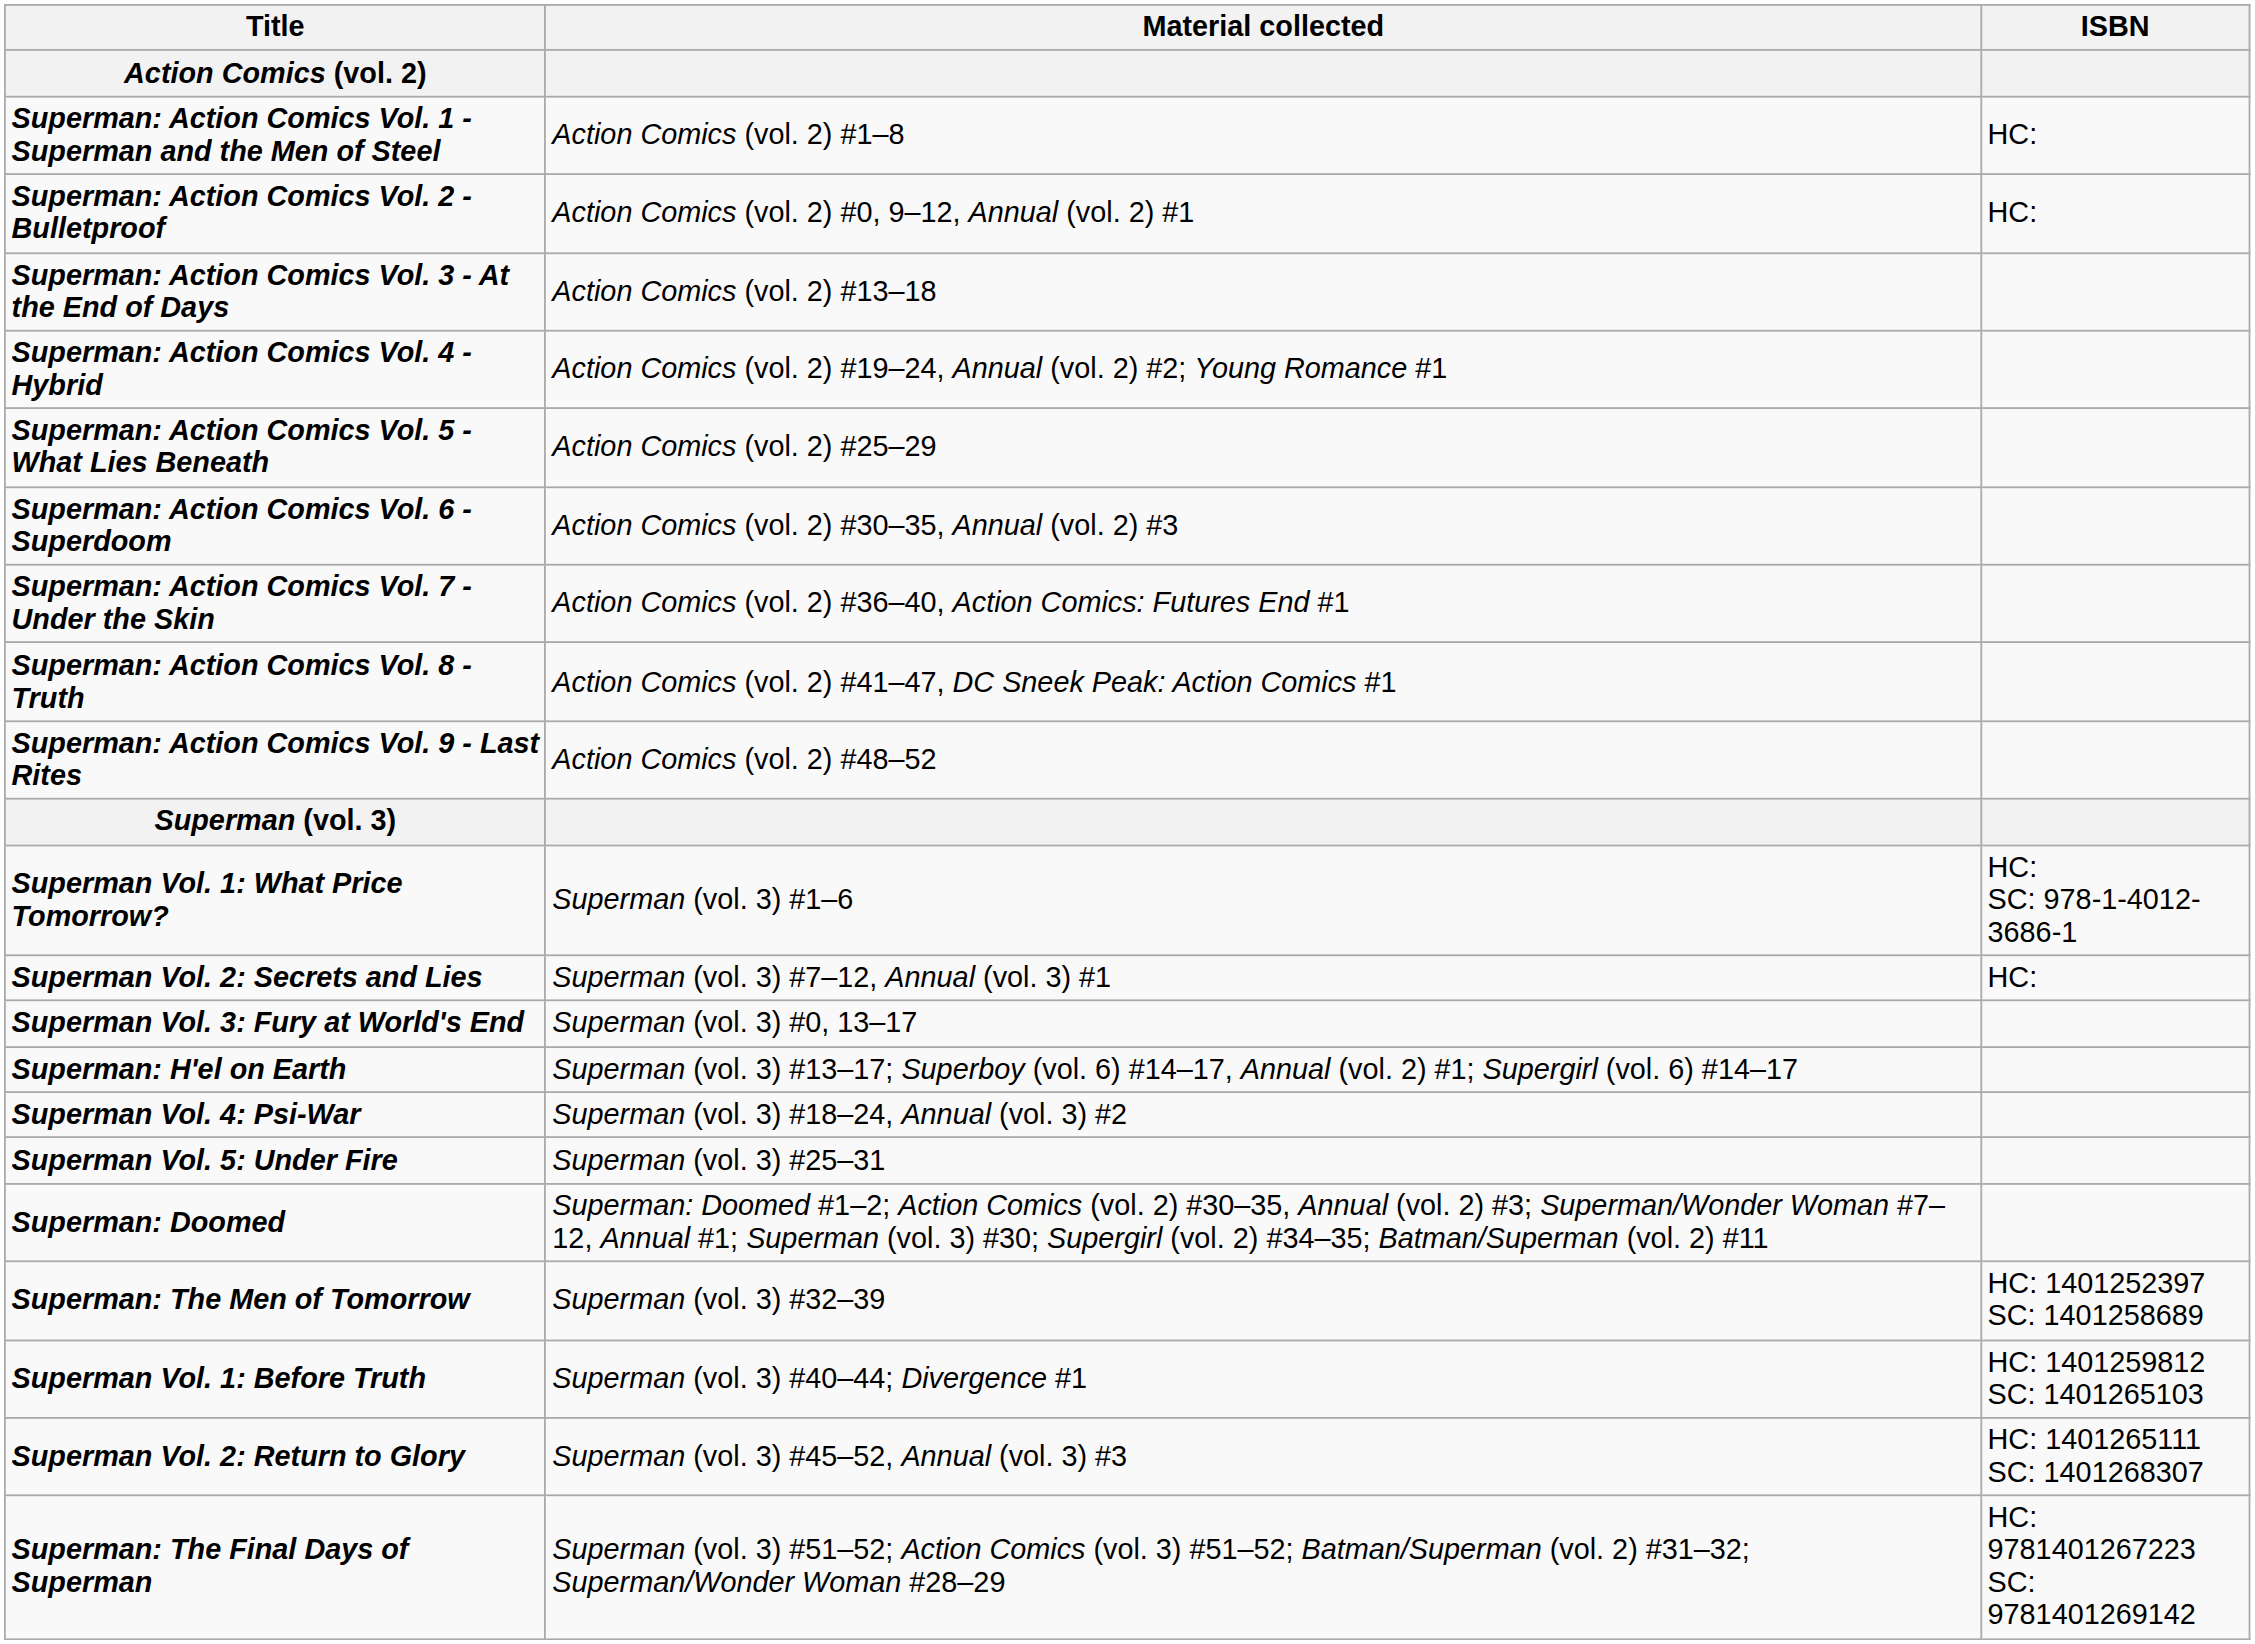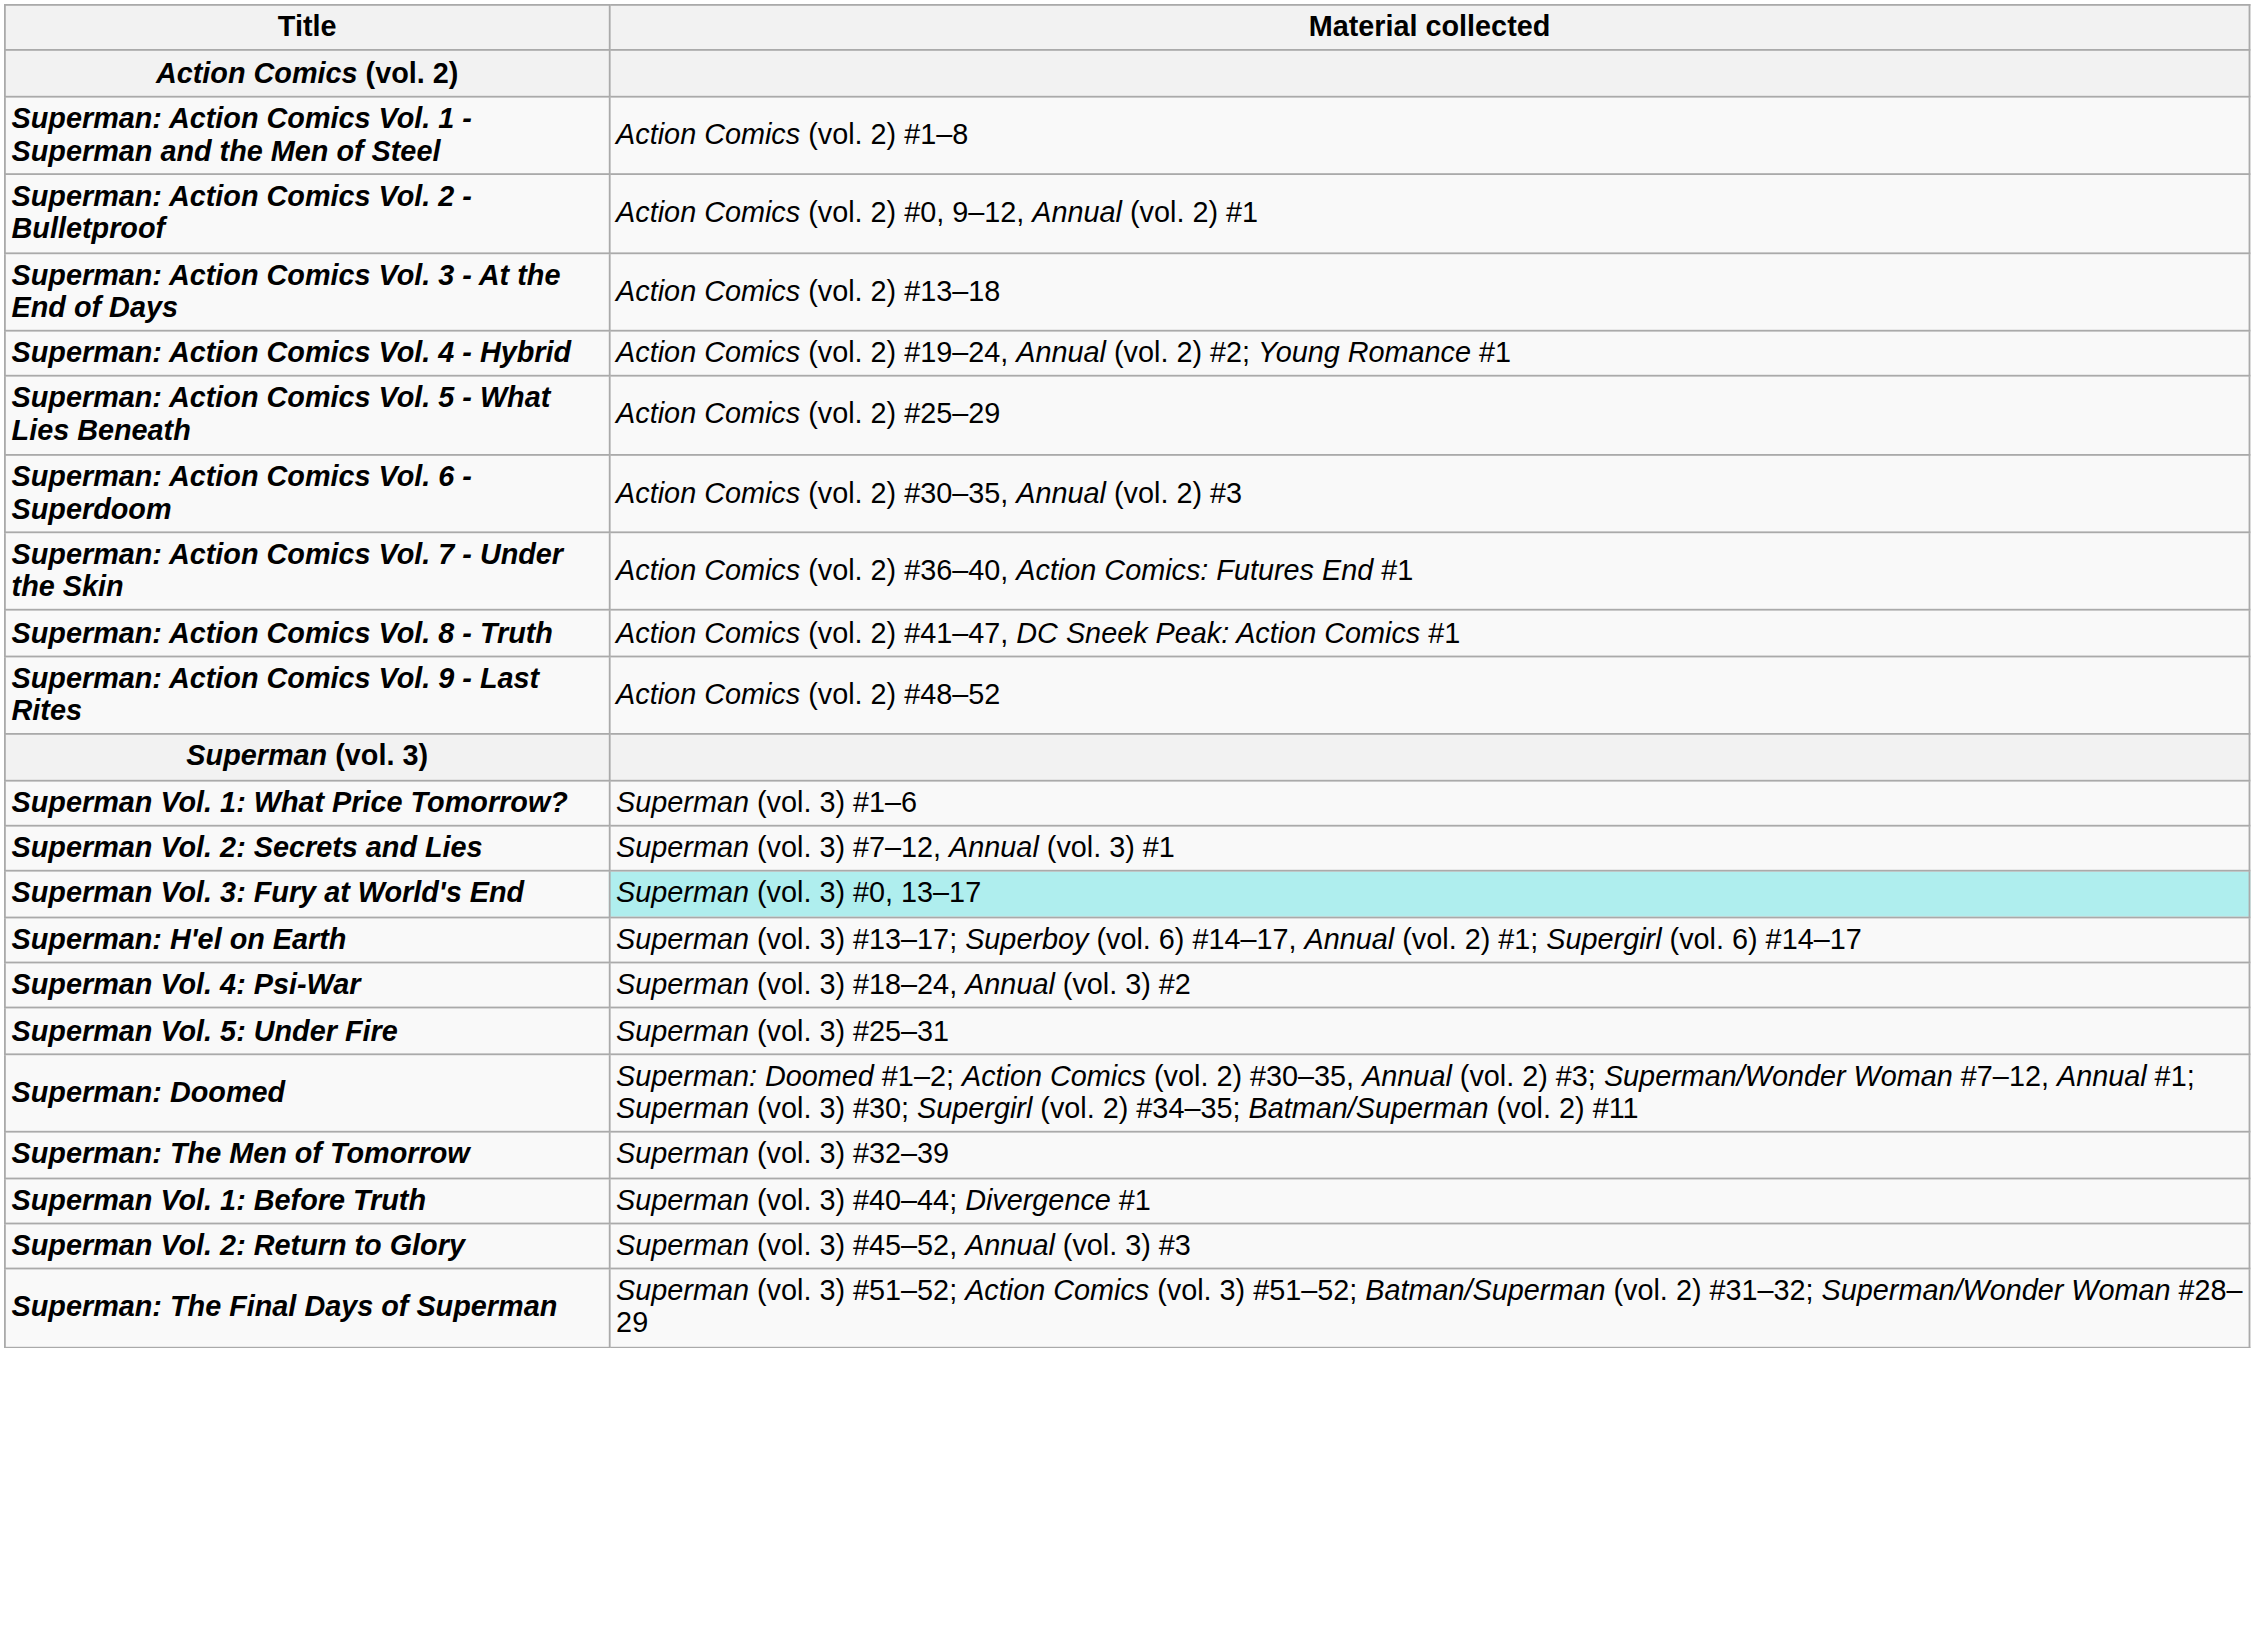- column: ISBN | HC: | HC: | HC: SC: 978-1-4012-3686-1 | HC: | HC: 1401252397 SC: 1401258689 | HC: 1401259812 SC: 1401265103 | HC: 1401265111 SC: 1401268307 | HC: 9781401267223 SC: 9781401269142
Superman Vol. 3: Fury at World's End | Material collected: no background -> paleturquoise background
